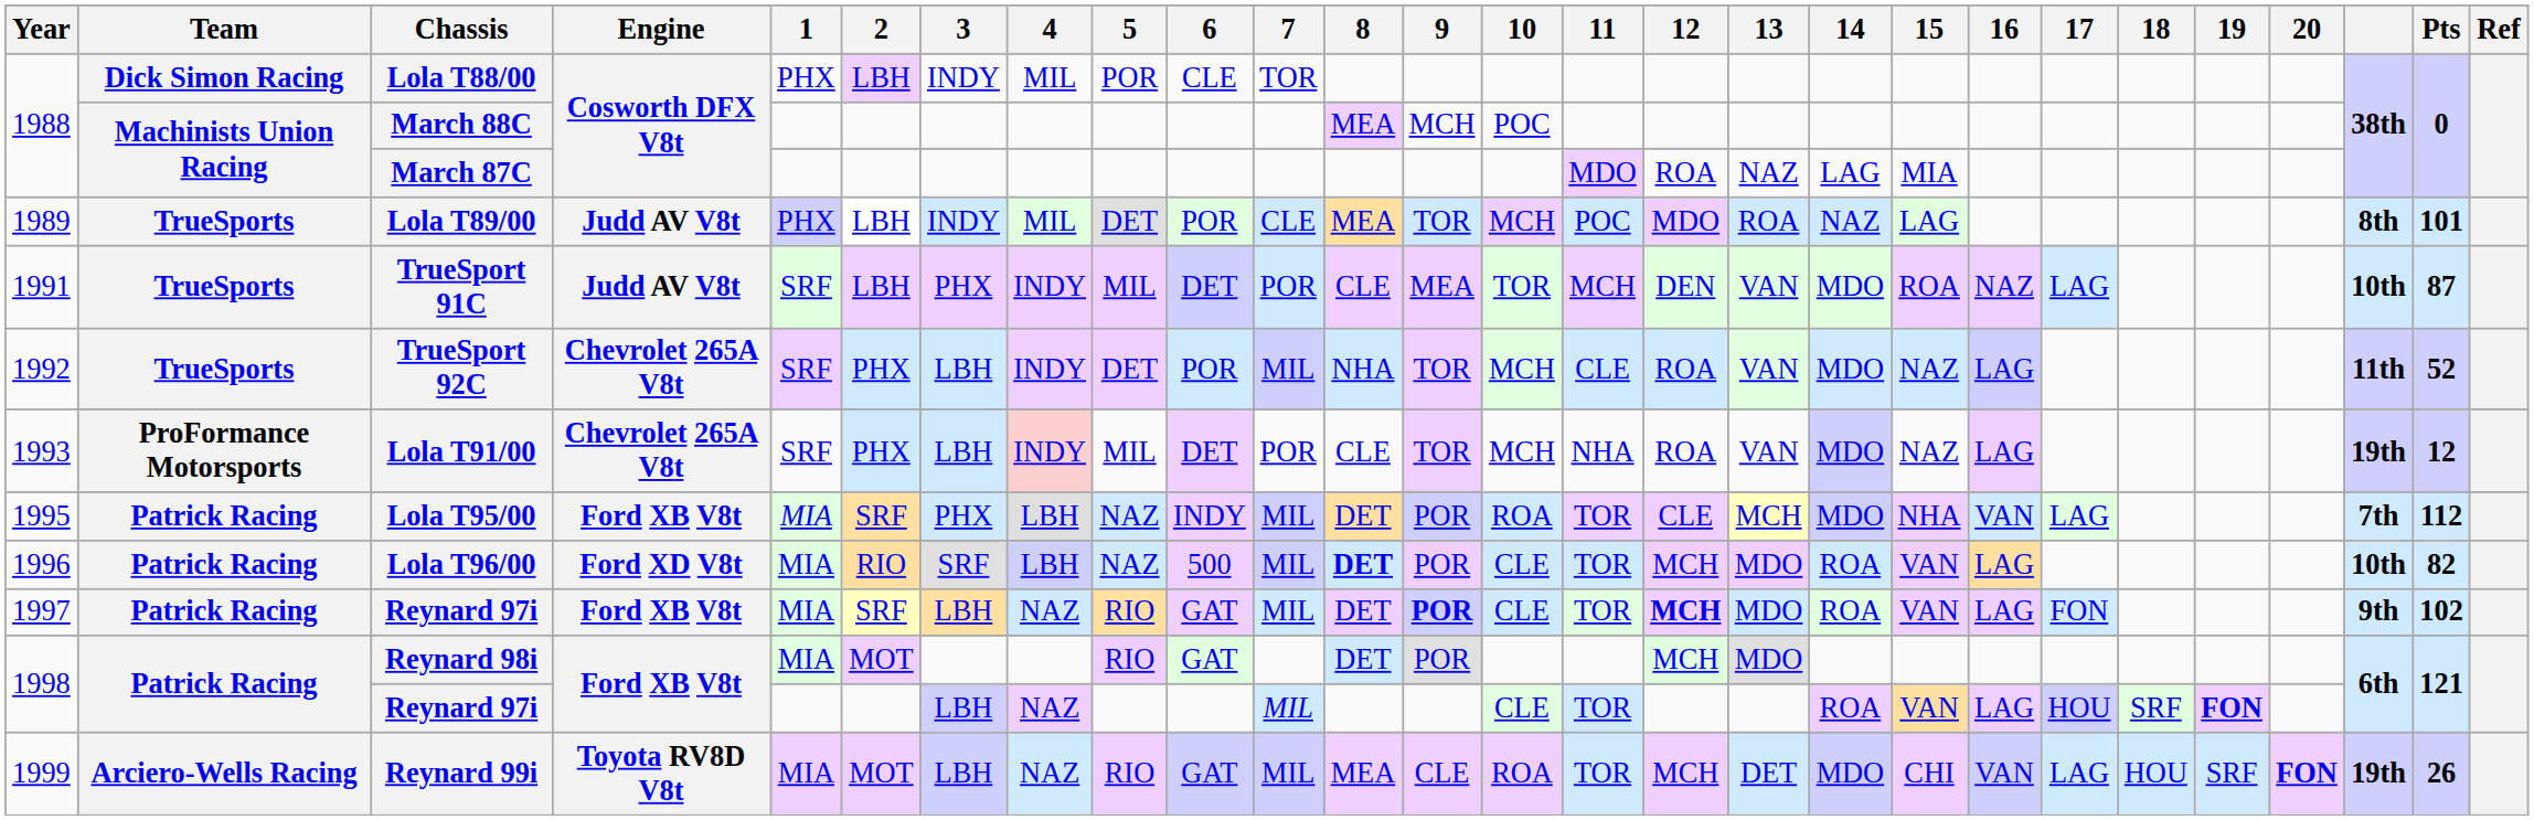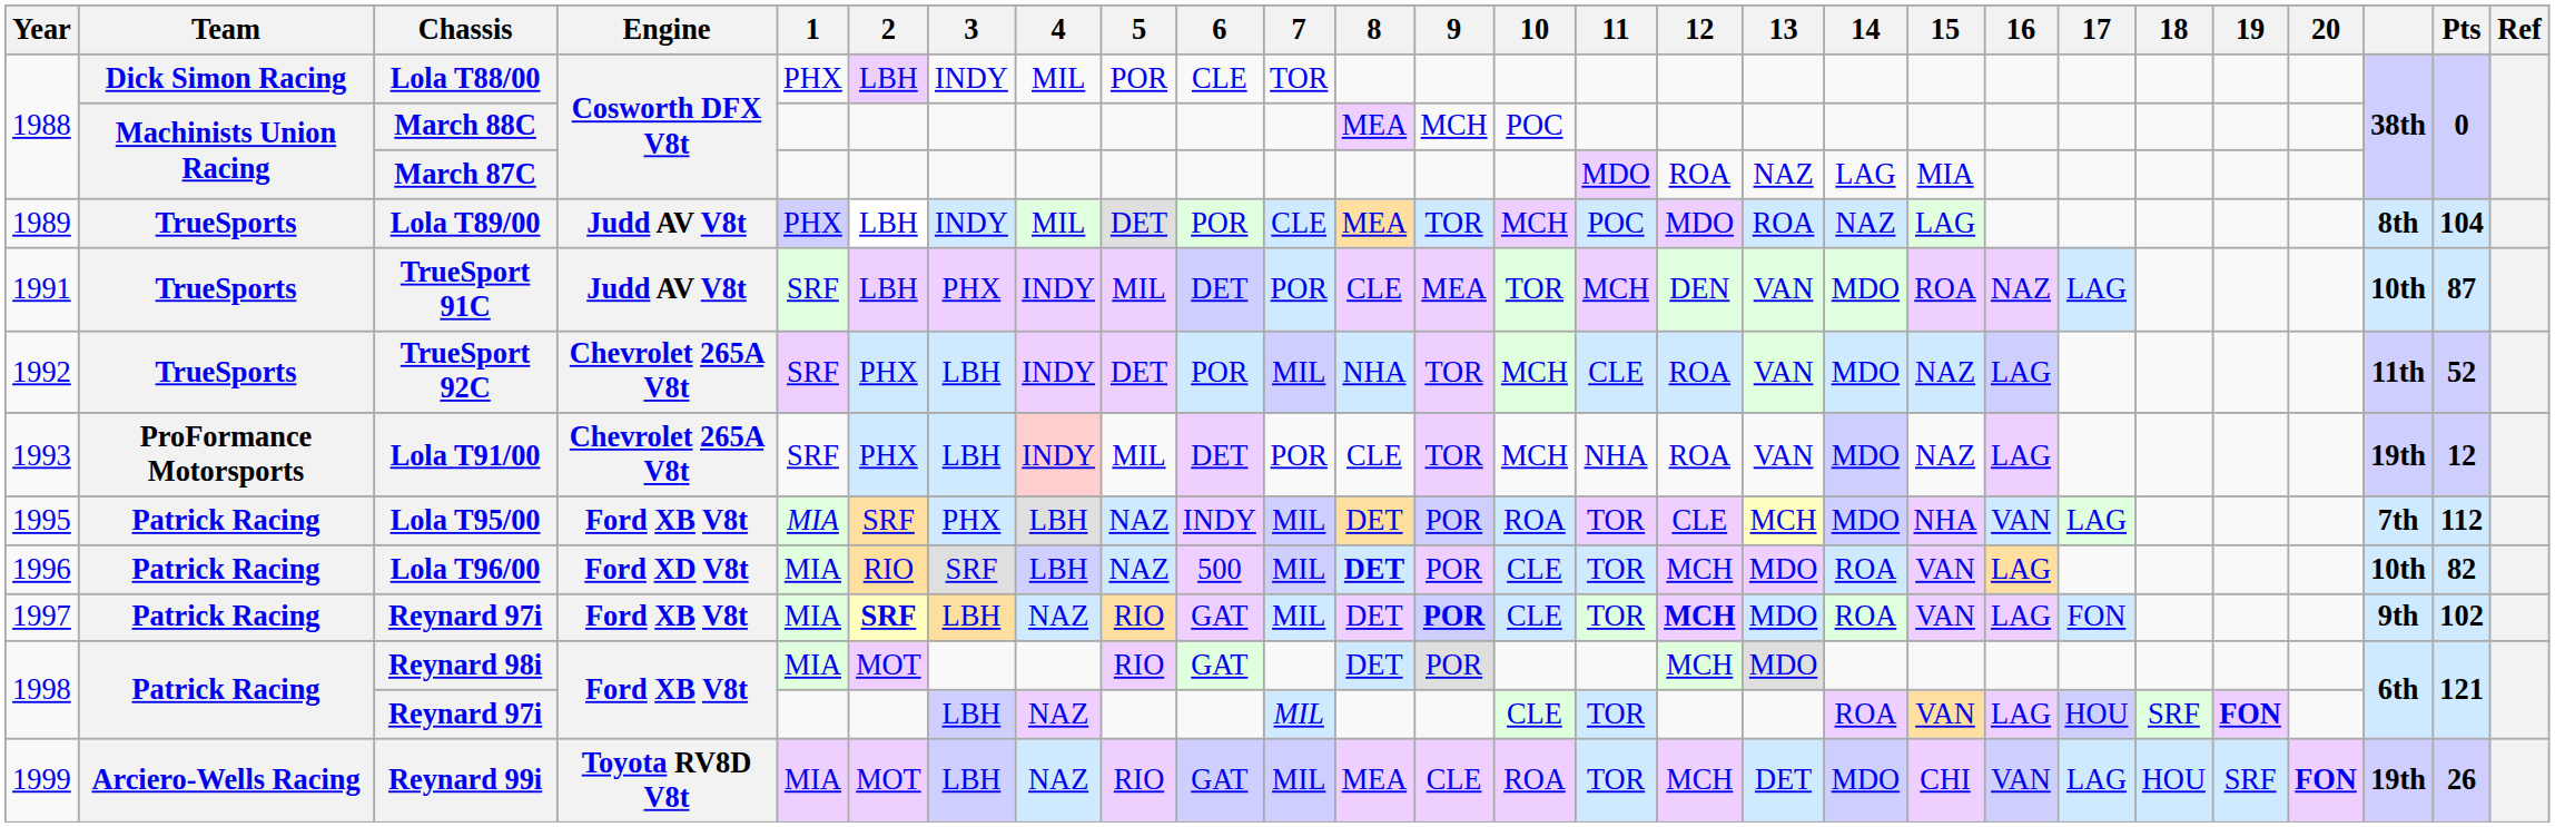Lola T89/00 | Pts: 101 -> 104
1997 / Reynard 97i | 2: normal -> bold
